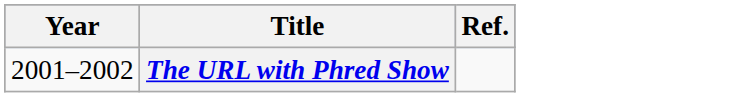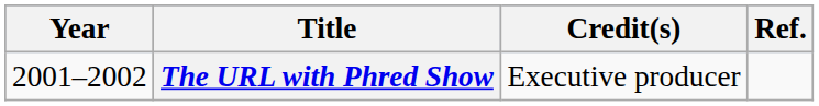+ column: Credit(s) | Executive producer
